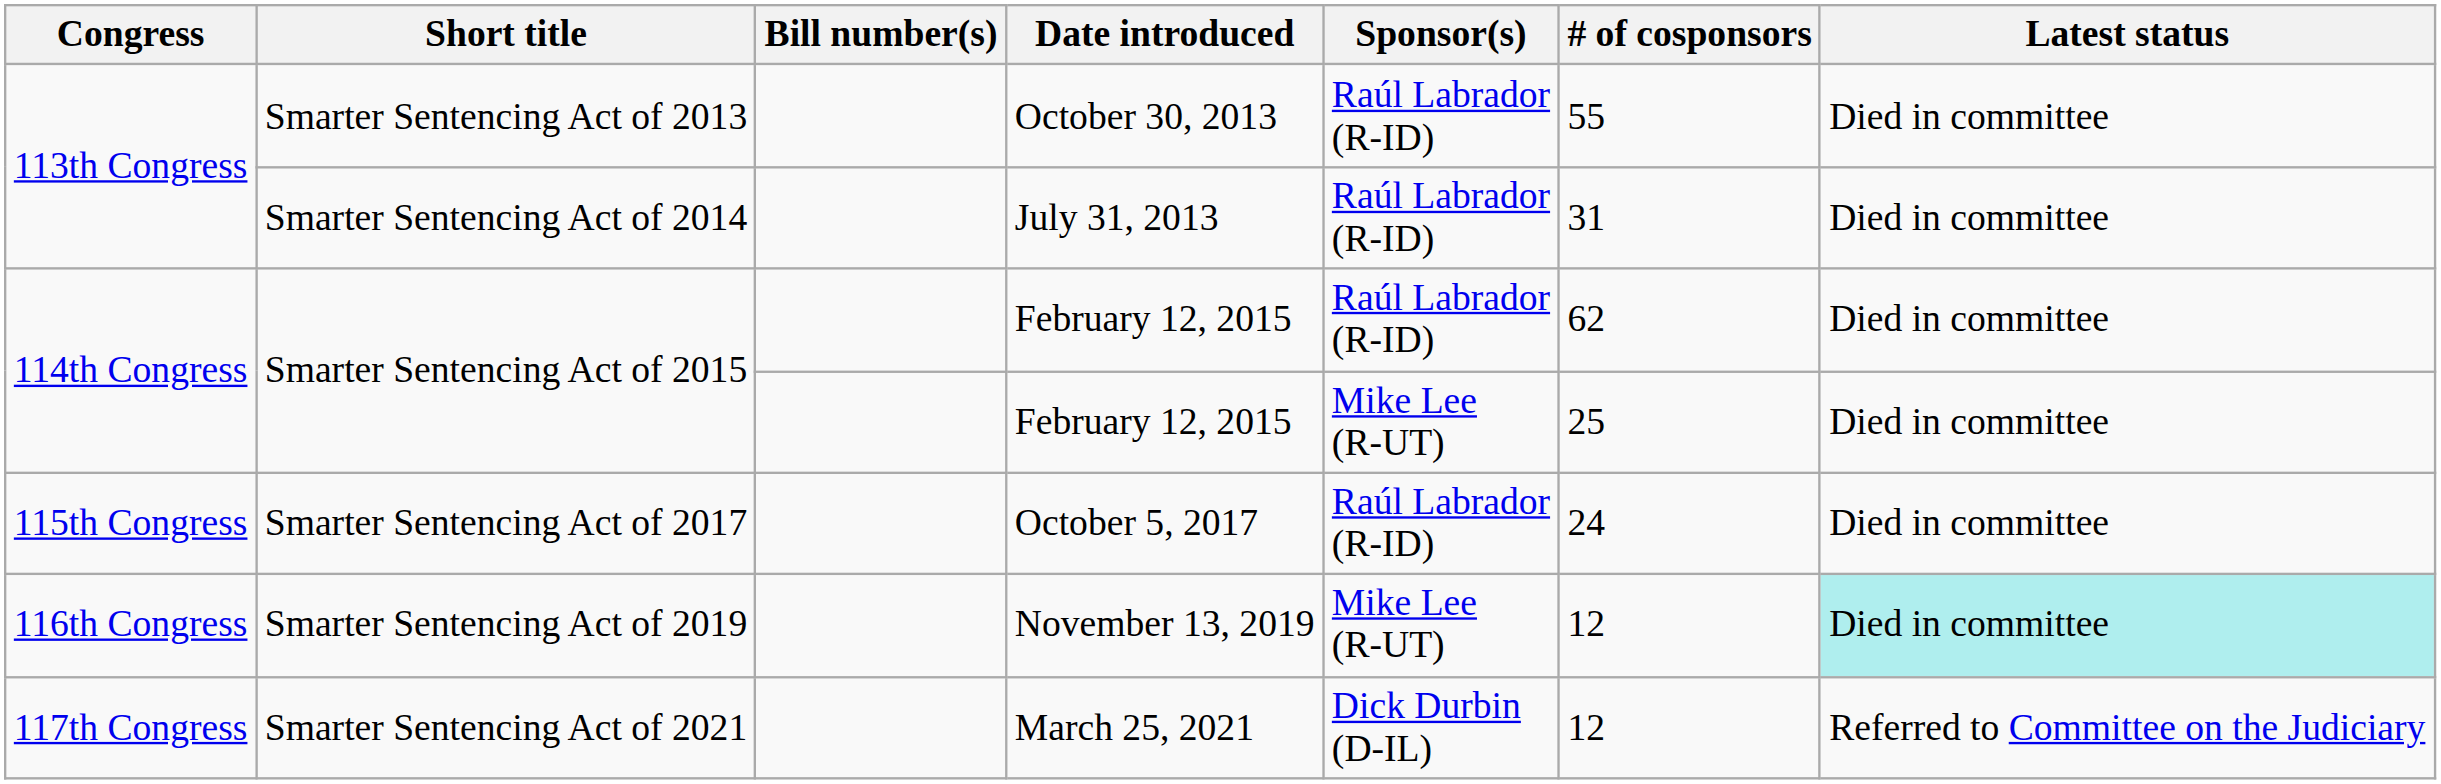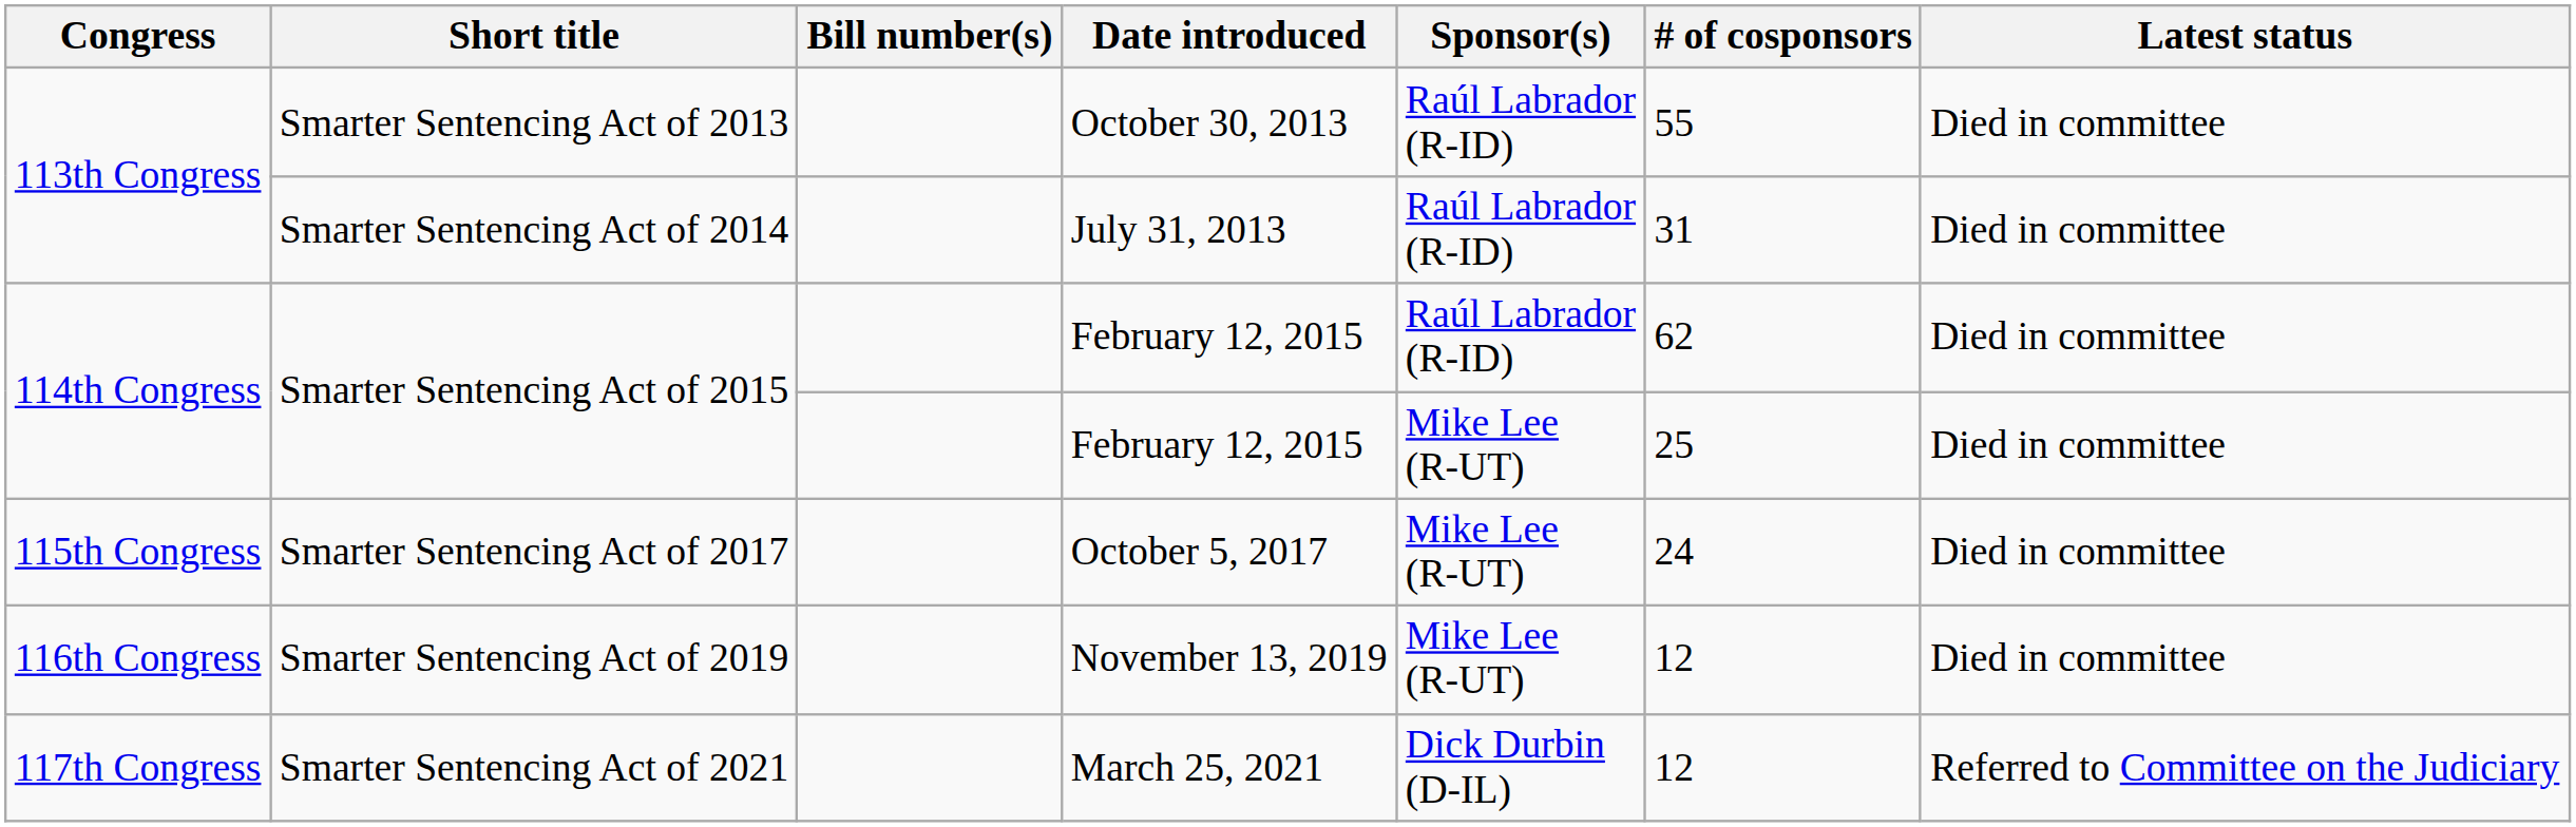Smarter Sentencing Act of 2017 | Sponsor(s): Raúl Labrador (R-ID) -> Mike Lee (R-UT)
Smarter Sentencing Act of 2019 | Latest status: paleturquoise background -> no background
